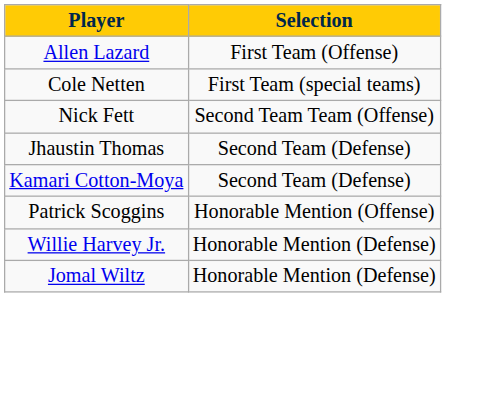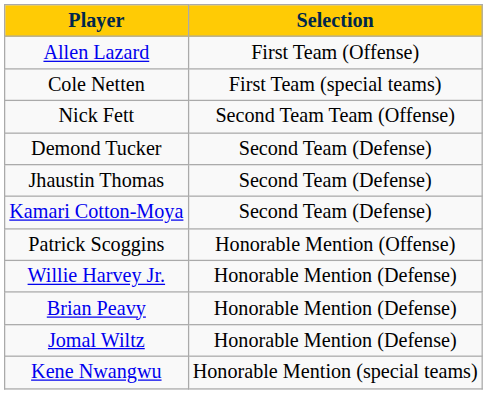+ row: Demond Tucker | Second Team (Defense)
+ row: Brian Peavy | Honorable Mention (Defense)
+ row: Kene Nwangwu | Honorable Mention (special teams)
